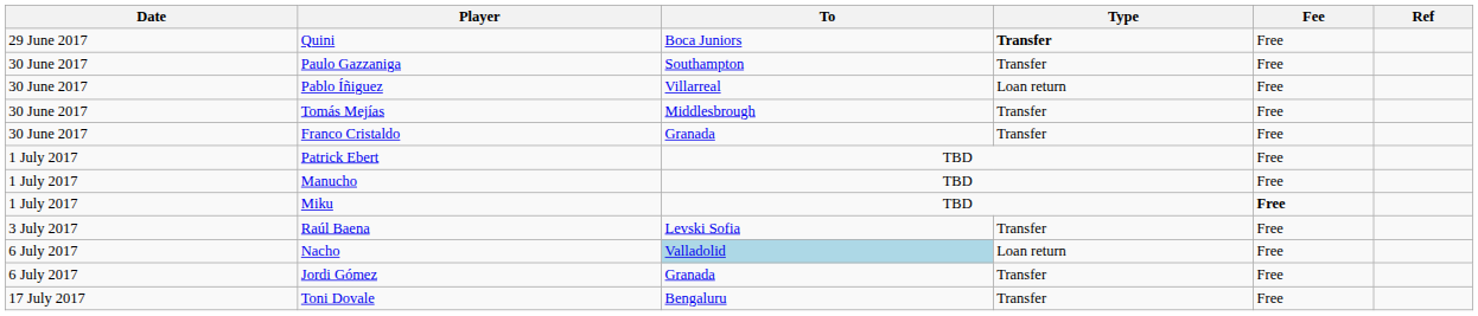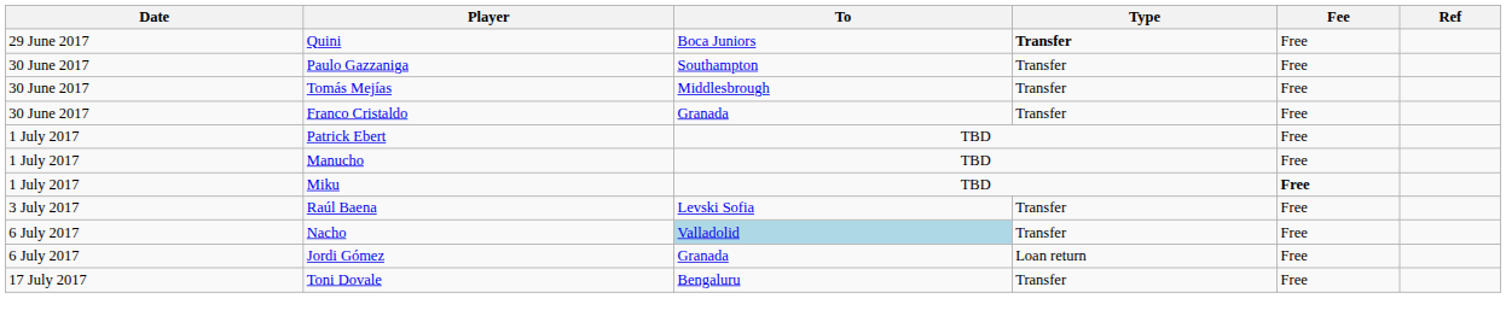- row: 30 June 2017 | Pablo Íñiguez | Villarreal | Loan return | Free
Nacho | Type: Loan return -> Transfer
Jordi Gómez | Type: Transfer -> Loan return
